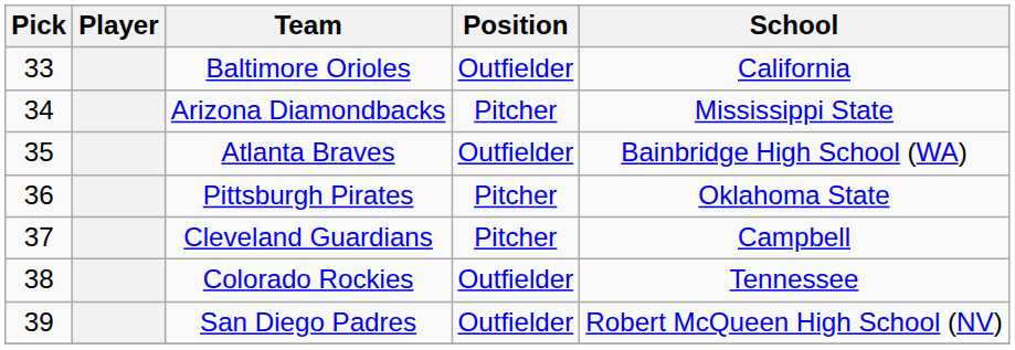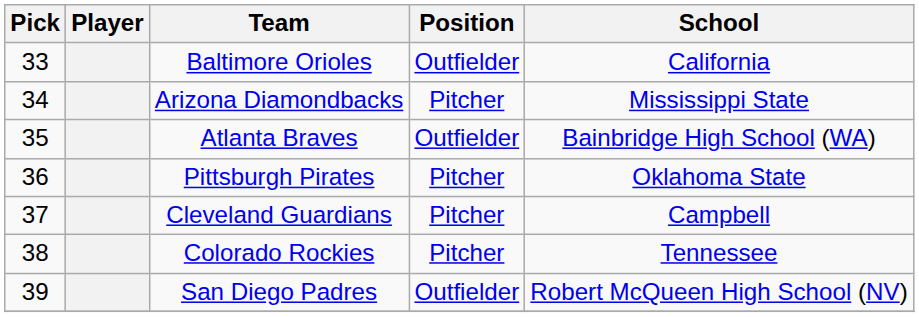Colorado Rockies | Position: Outfielder -> Pitcher
